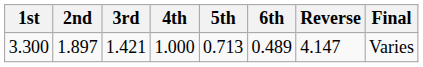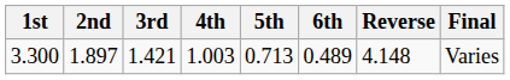3.300 | 4th: 1.000 -> 1.003
3.300 | Reverse: 4.147 -> 4.148
